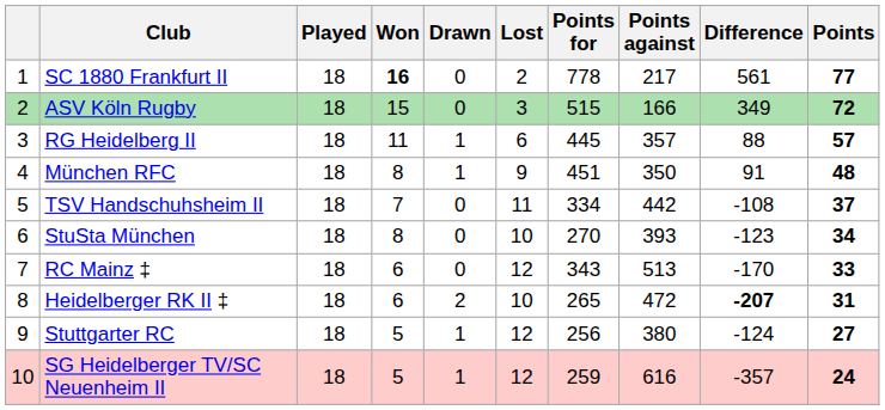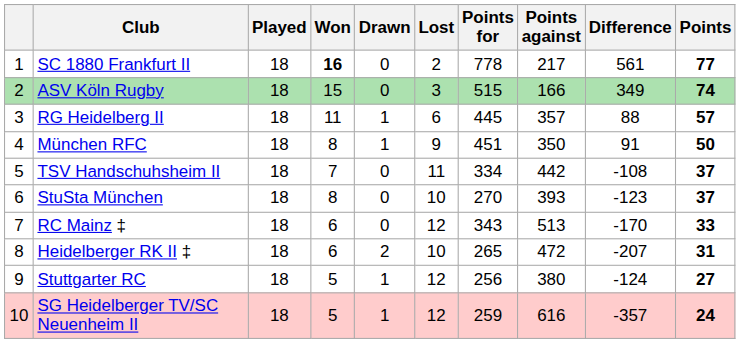ASV Köln Rugby | Points: 72 -> 74
München RFC | Points: 48 -> 50
StuSta München | Points: 34 -> 37
Heidelberger RK II ‡ | Difference: bold -> normal
